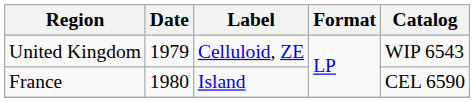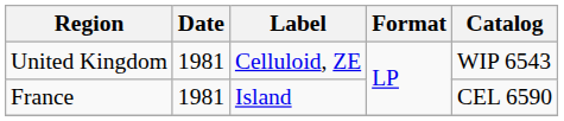United Kingdom | Date: 1979 -> 1981
France | Date: 1980 -> 1981
